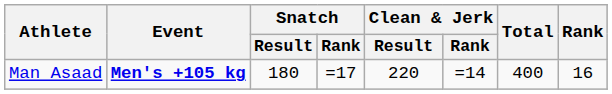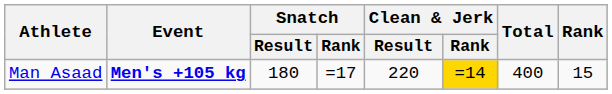Man Asaad | Clean & Jerk / Rank: no background -> gold background
Man Asaad | Rank: 16 -> 15
